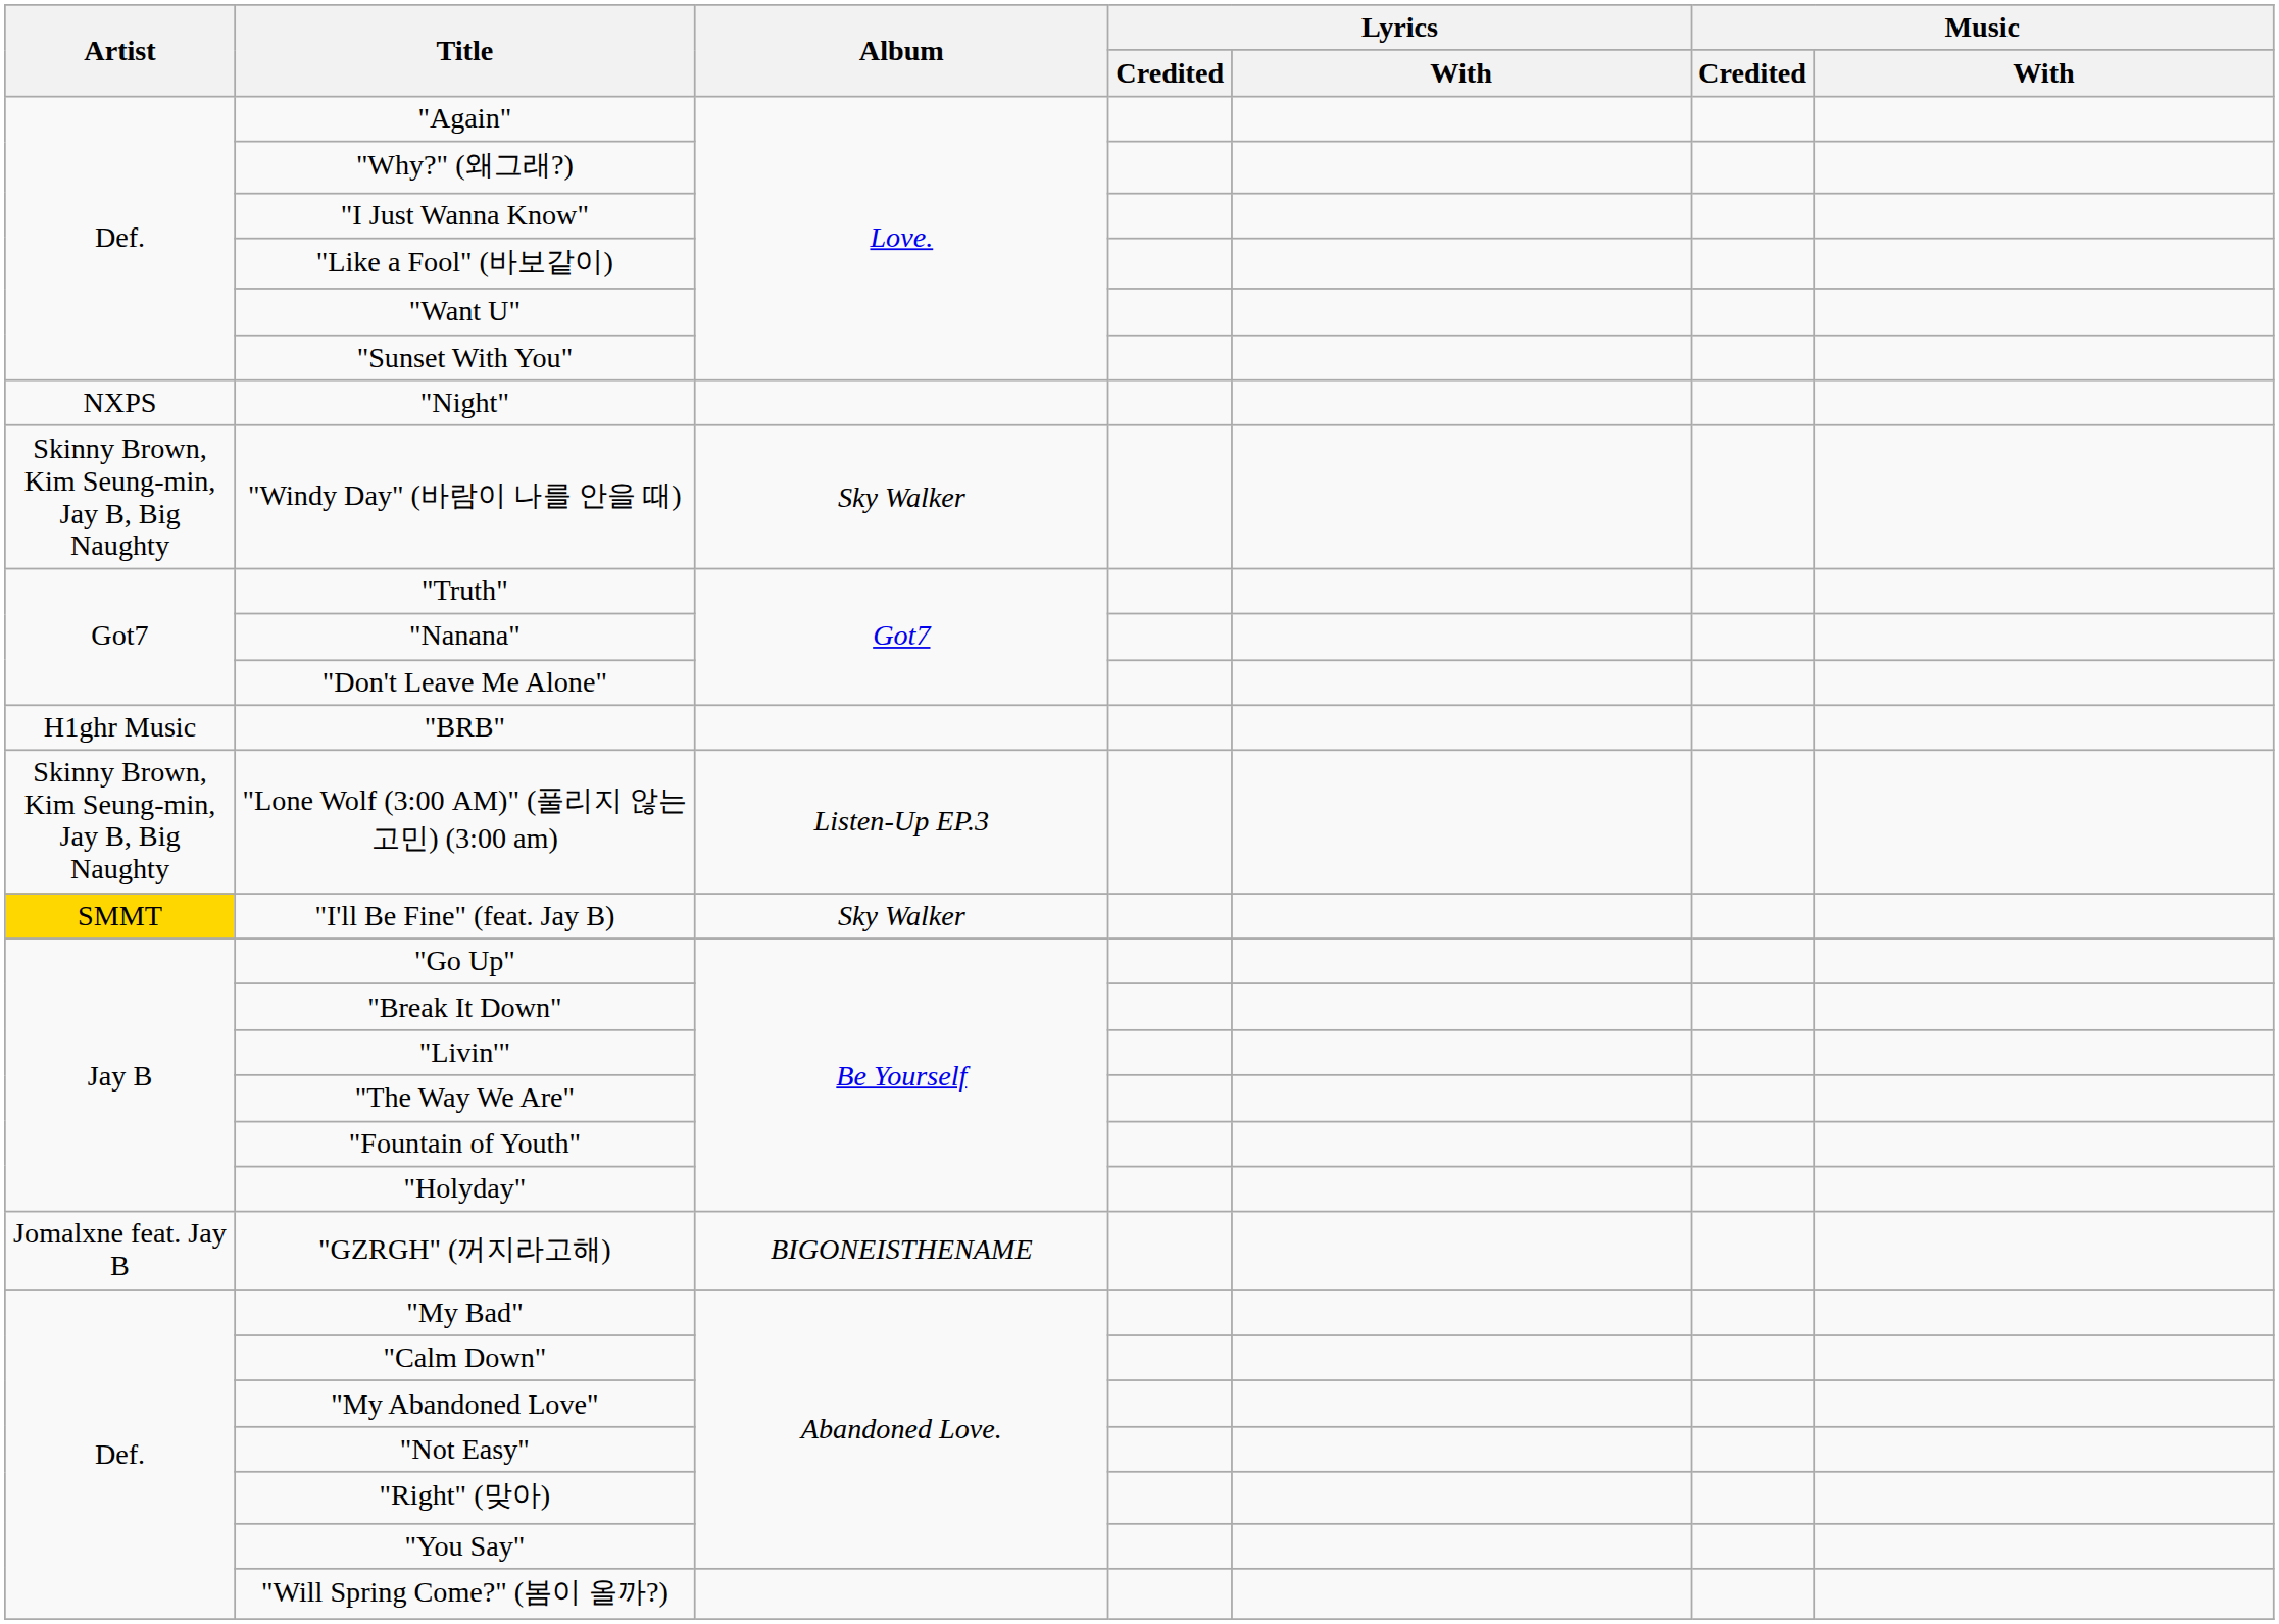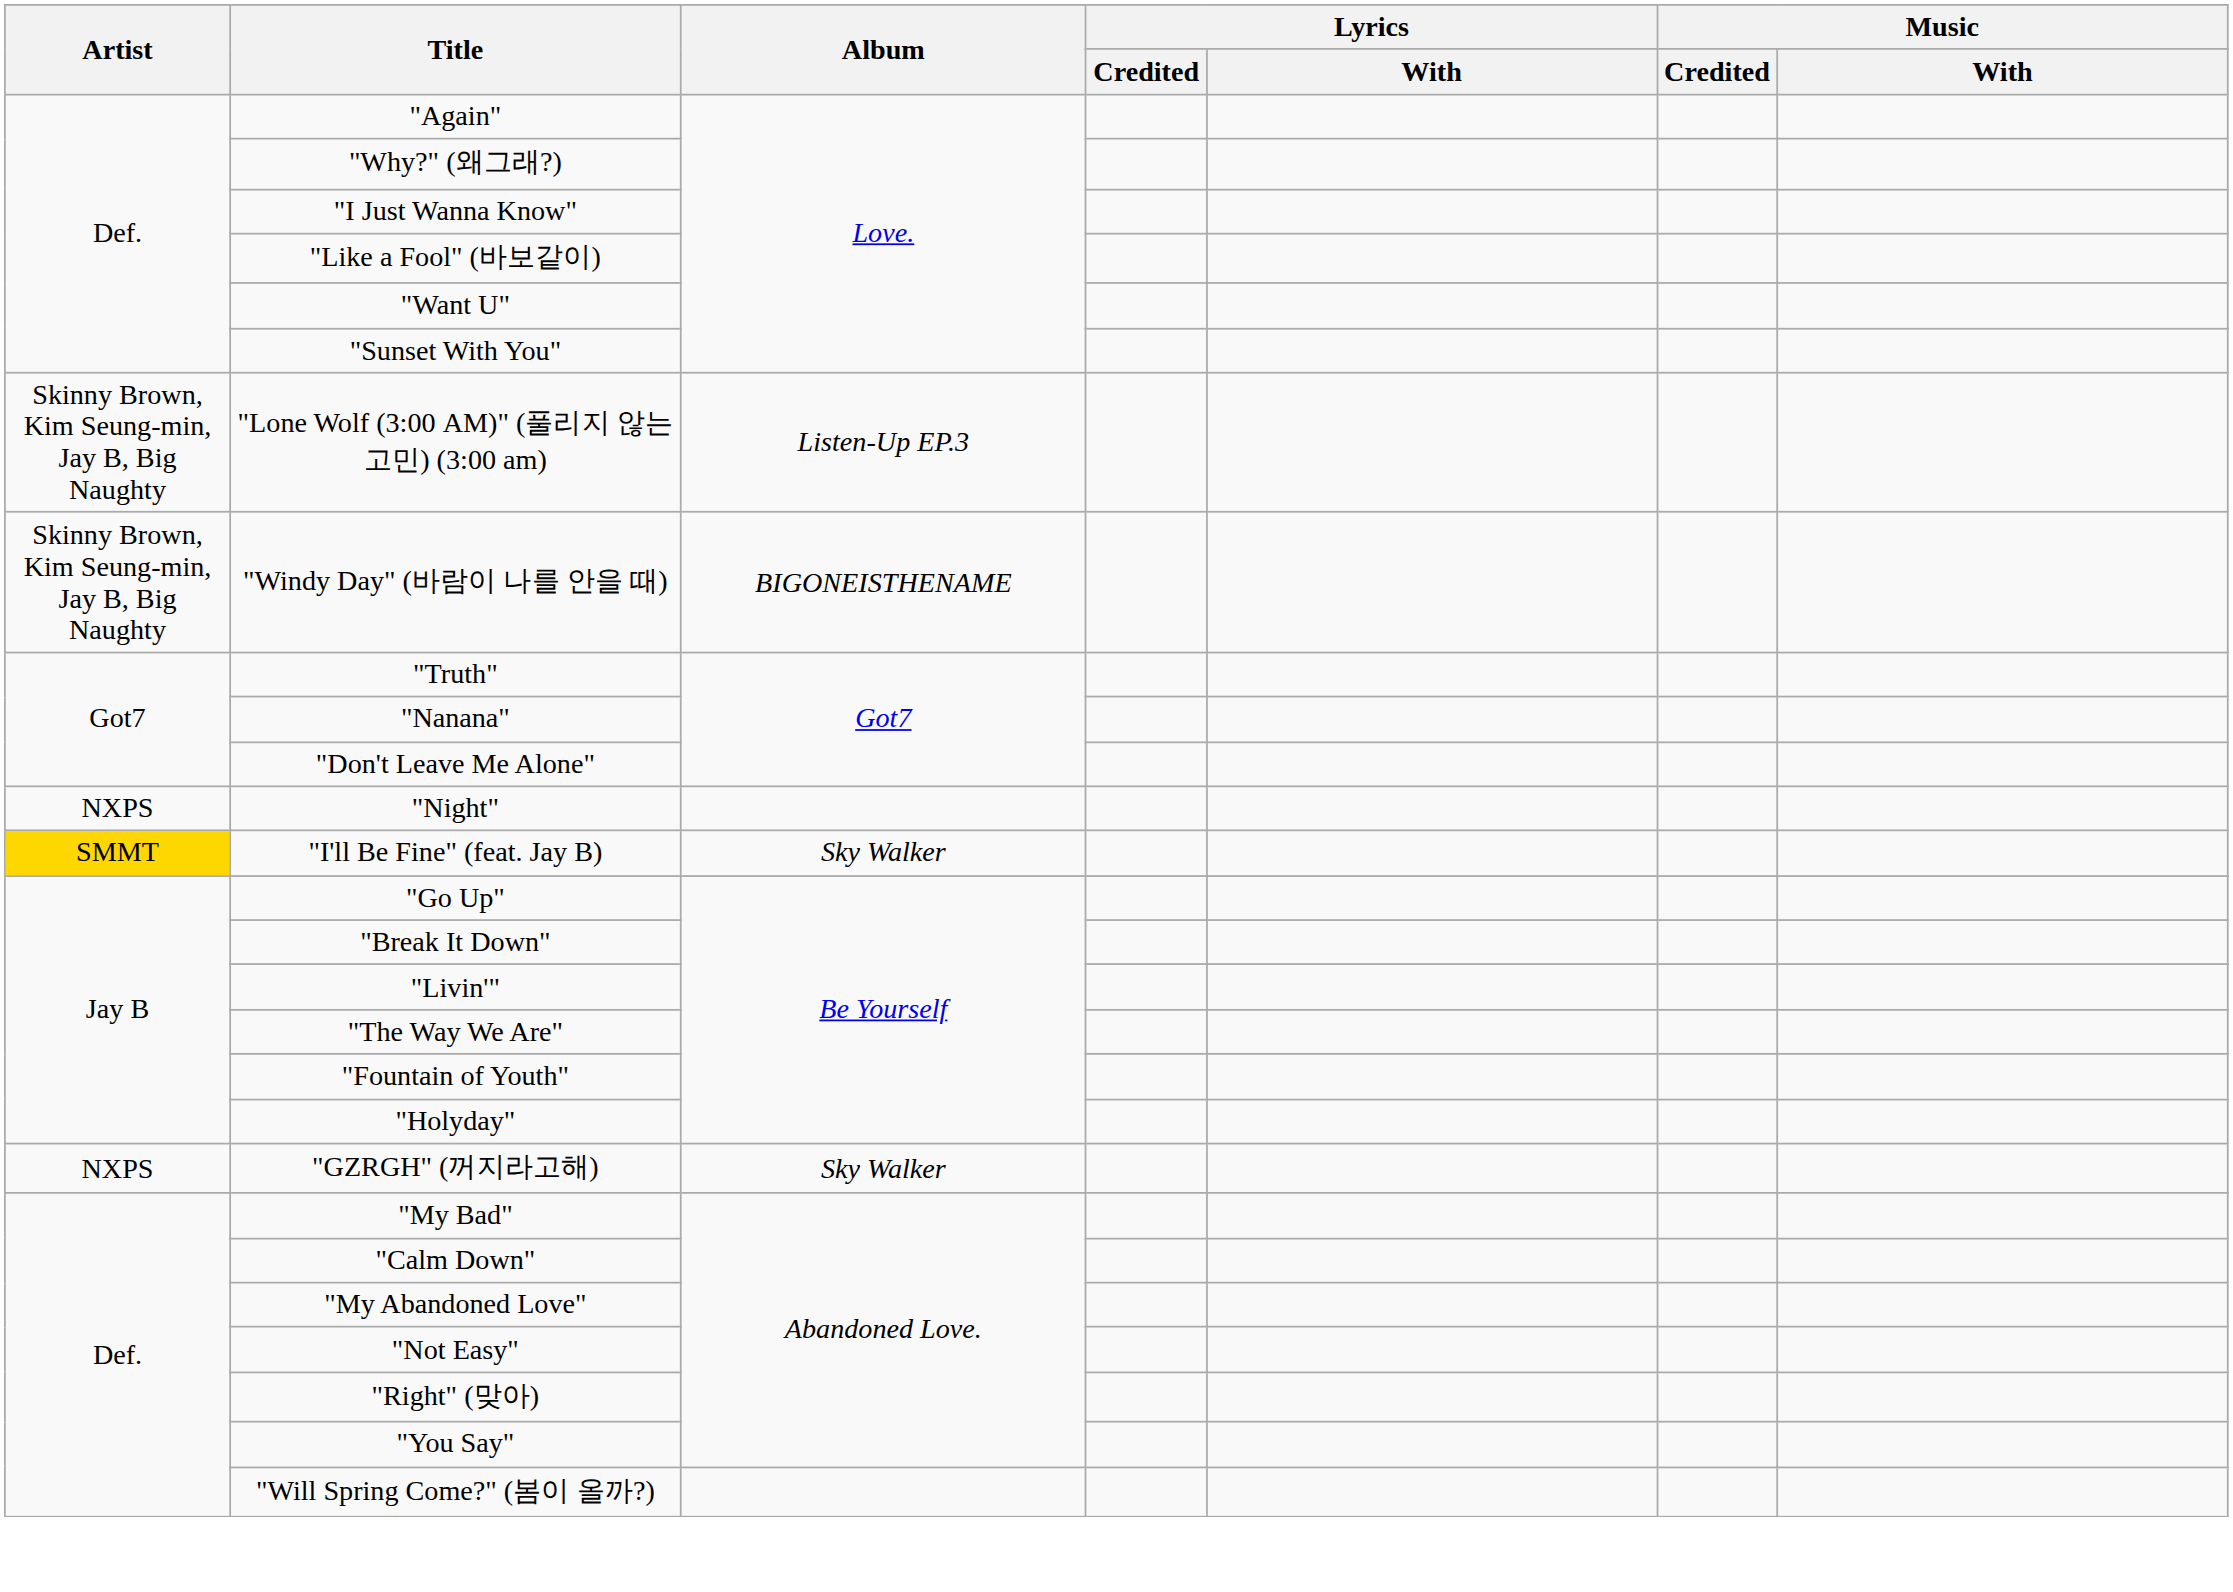rows swapped: "Night" <-> "Lone Wolf (3:00 AM)" (풀리지 않는 고민) (3:00 am)
"Windy Day" (바람이 나를 안을 때) | Album: Sky Walker -> BIGONEISTHENAME
- row: H1ghr Music | "BRB"
"GZRGH" (꺼지라고해) | Artist: Jomalxne feat. Jay B -> NXPS
"GZRGH" (꺼지라고해) | Album: BIGONEISTHENAME -> Sky Walker
